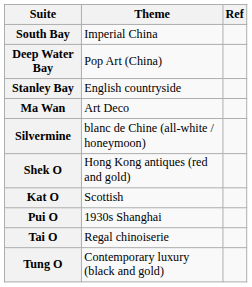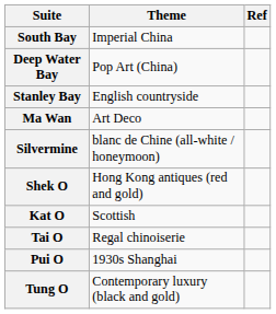rows swapped: Pui O <-> Tai O
